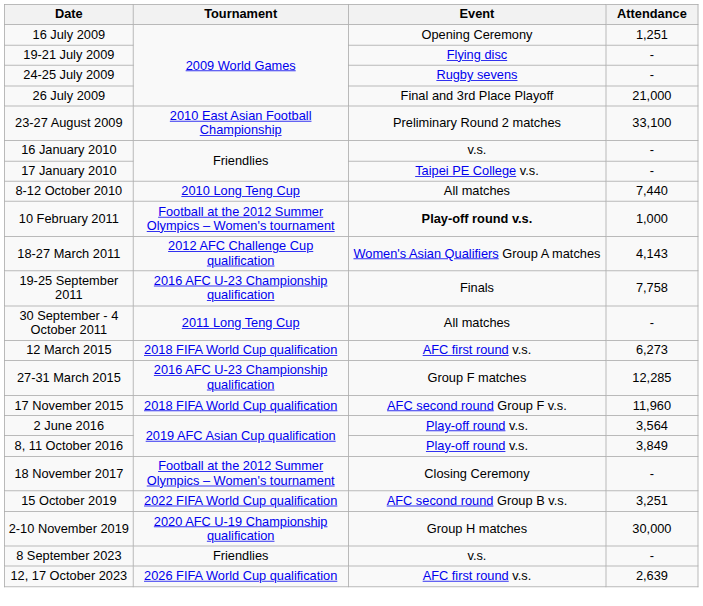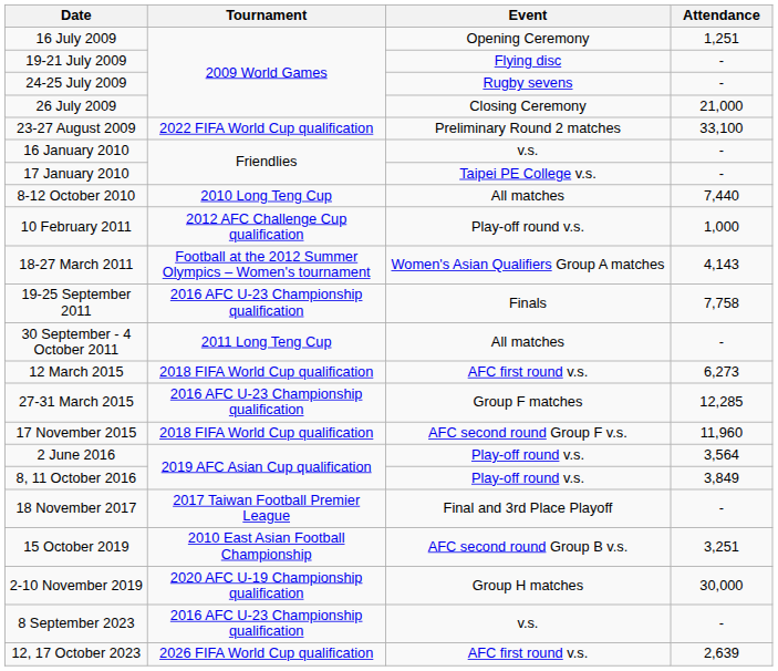26 July 2009 | Event: Final and 3rd Place Playoff -> Closing Ceremony
23-27 August 2009 | Tournament: 2010 East Asian Football Championship -> 2022 FIFA World Cup qualification
10 February 2011 | Tournament: Football at the 2012 Summer Olympics – Women's tournament -> 2012 AFC Challenge Cup qualification
10 February 2011 | Event: bold -> normal
18-27 March 2011 | Tournament: 2012 AFC Challenge Cup qualification -> Football at the 2012 Summer Olympics – Women's tournament
18 November 2017 | Tournament: Football at the 2012 Summer Olympics – Women's tournament -> 2017 Taiwan Football Premier League
18 November 2017 | Event: Closing Ceremony -> Final and 3rd Place Playoff
15 October 2019 | Tournament: 2022 FIFA World Cup qualification -> 2010 East Asian Football Championship
8 September 2023 | Tournament: Friendlies -> 2016 AFC U-23 Championship qualification
